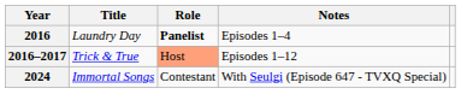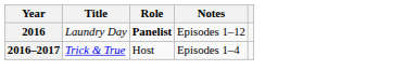2016 | Notes: Episodes 1–4 -> Episodes 1–12
2016–2017 | Role: lightsalmon background -> no background
2016–2017 | Notes: Episodes 1–12 -> Episodes 1–4
- row: 2024 | Immortal Songs | Contestant | With Seulgi (Episode 647 - TVXQ Special)
